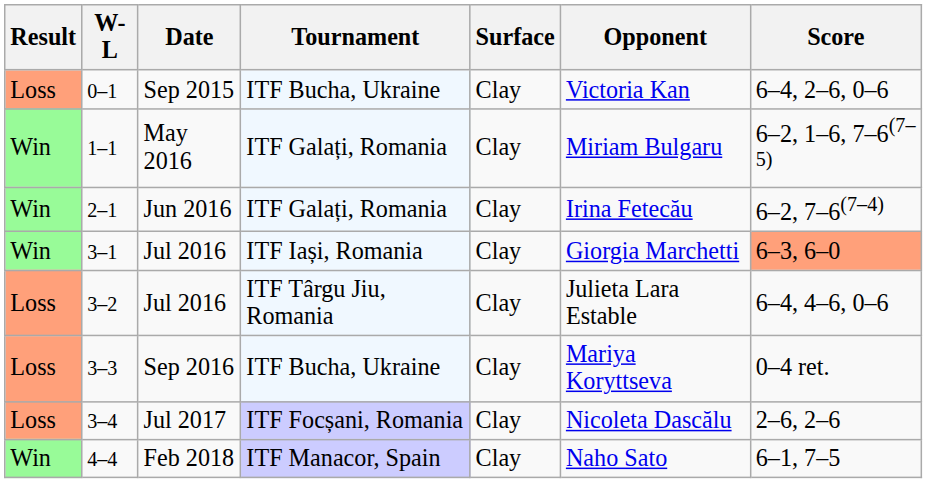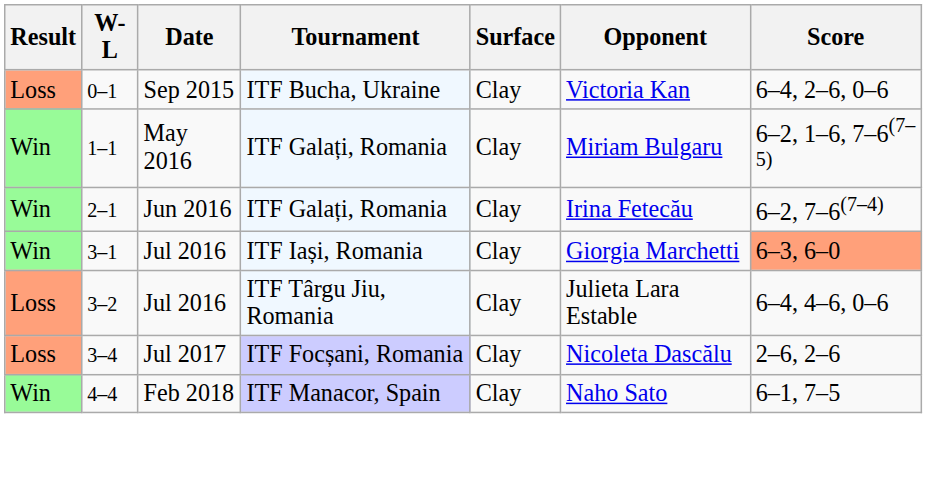- row: Loss | 3–3 | Sep 2016 | ITF Bucha, Ukraine | Clay | Mariya Koryttseva | 0–4 ret.
